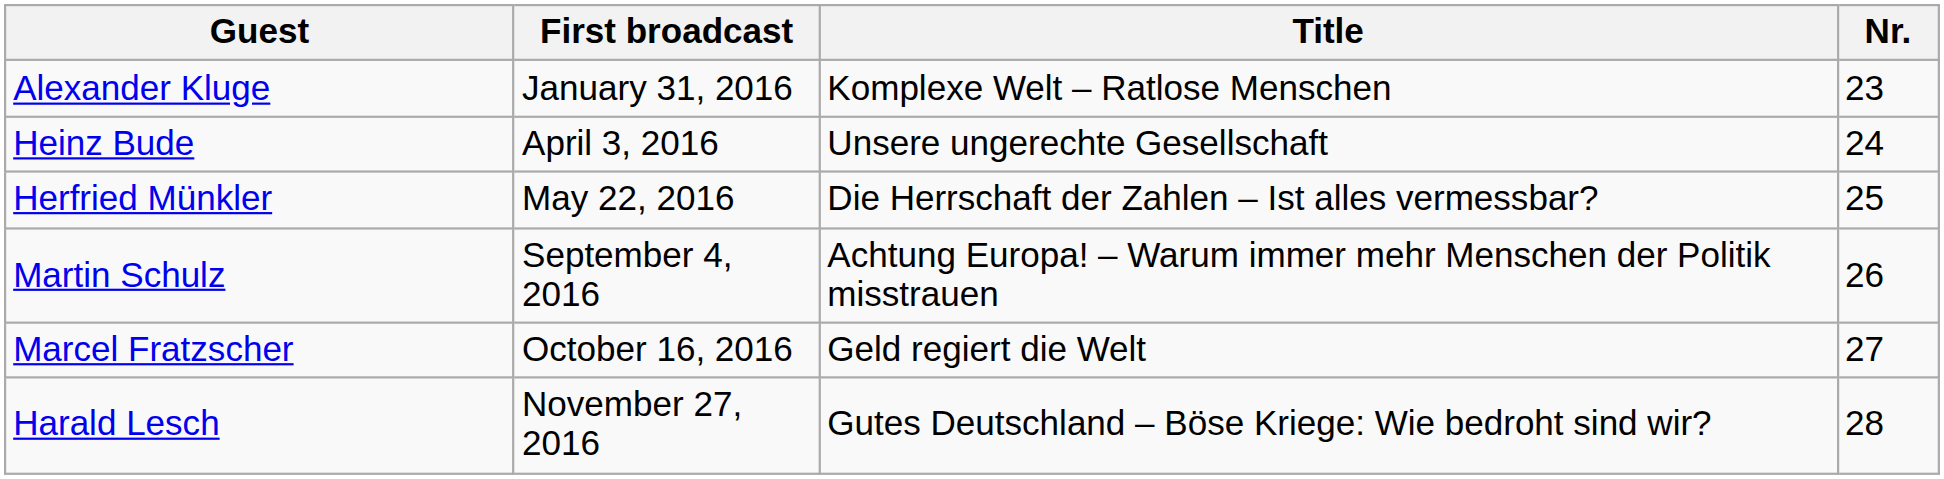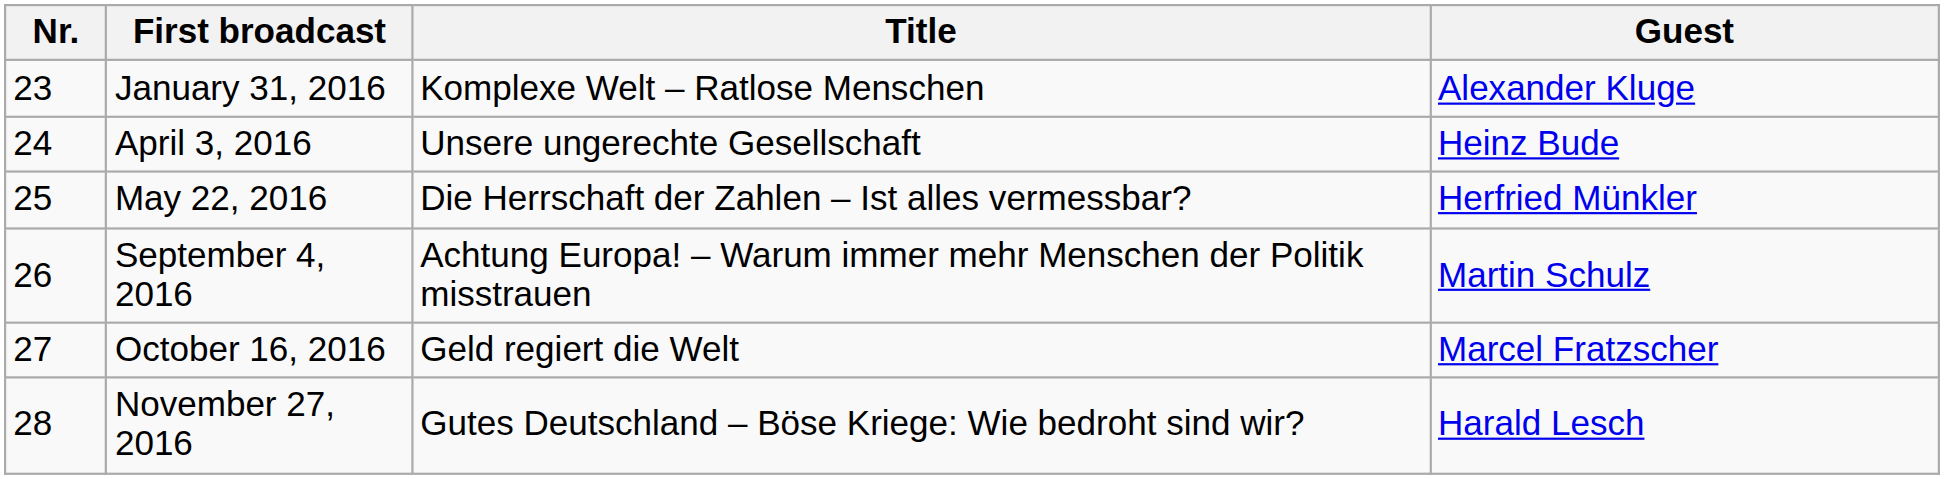columns swapped: Nr. <-> Guest
